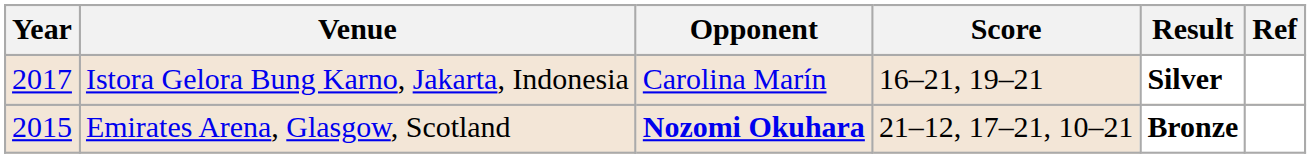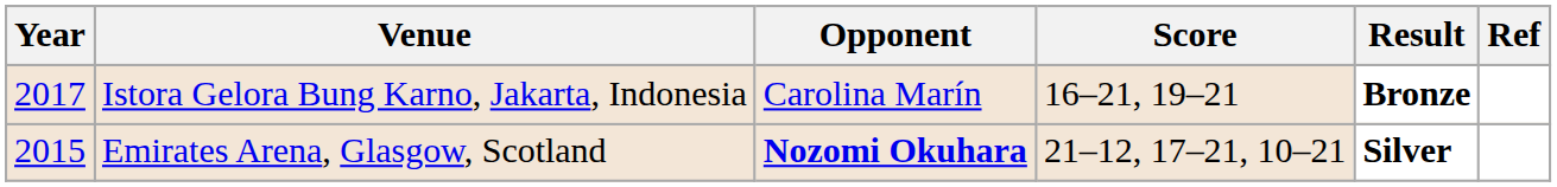Istora Gelora Bung Karno, Jakarta, Indonesia | Result: Silver -> Bronze
Emirates Arena, Glasgow, Scotland | Result: Bronze -> Silver
